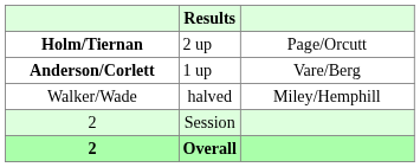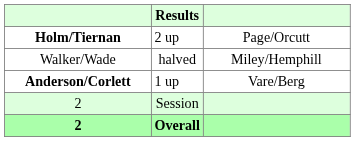rows swapped: Anderson/Corlett <-> Walker/Wade
